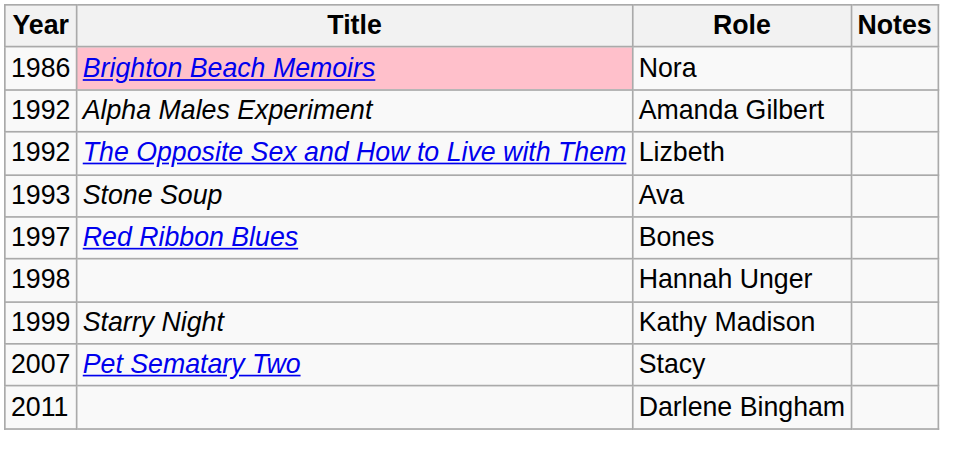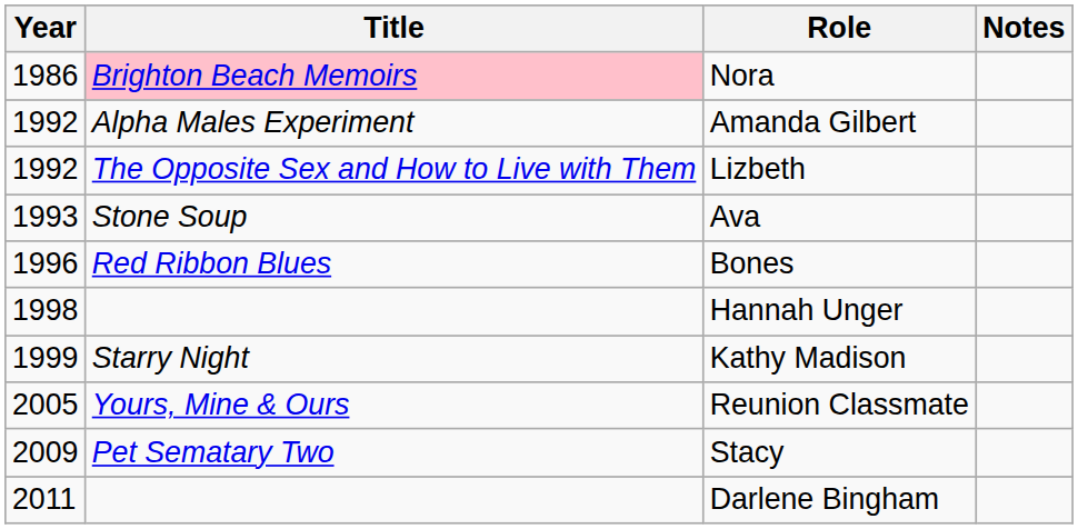Bones | Year: 1997 -> 1996
+ row: 2005 | Yours, Mine & Ours | Reunion Classmate
Stacy | Year: 2007 -> 2009
